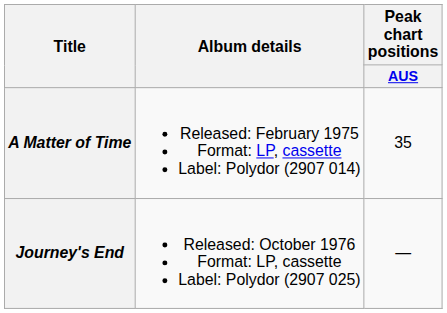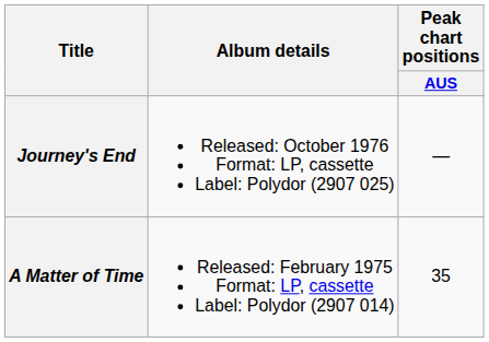rows swapped: A Matter of Time <-> Journey's End
